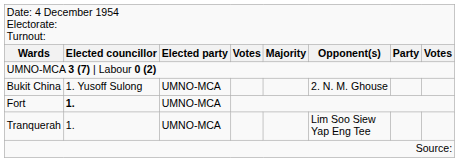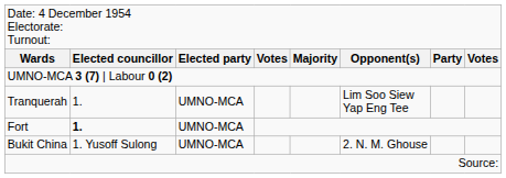rows swapped: Bukit China <-> Tranquerah
